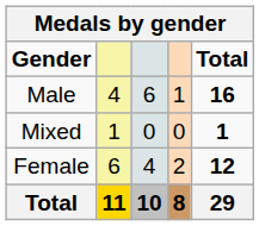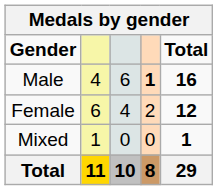Male | column 4: normal -> bold
rows swapped: Female <-> Mixed
